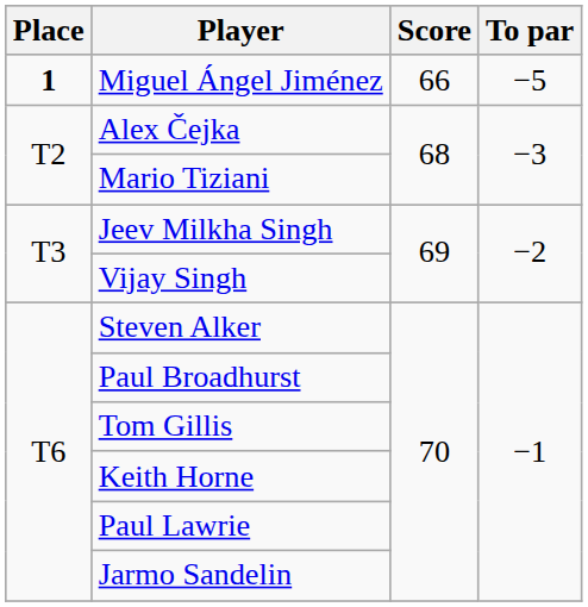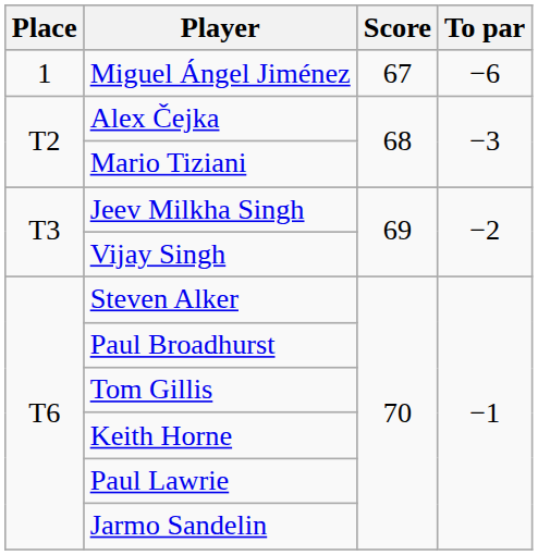Miguel Ángel Jiménez | Place: bold -> normal
Miguel Ángel Jiménez | Score: 66 -> 67
Miguel Ángel Jiménez | To par: −5 -> −6
